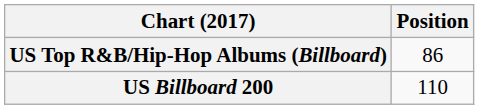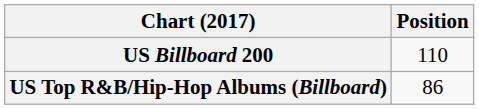rows swapped: US Billboard 200 <-> US Top R&B/Hip-Hop Albums (Billboard)
